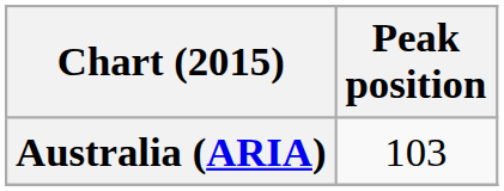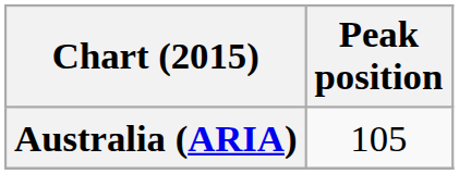Australia (ARIA) | Peak position: 103 -> 105
